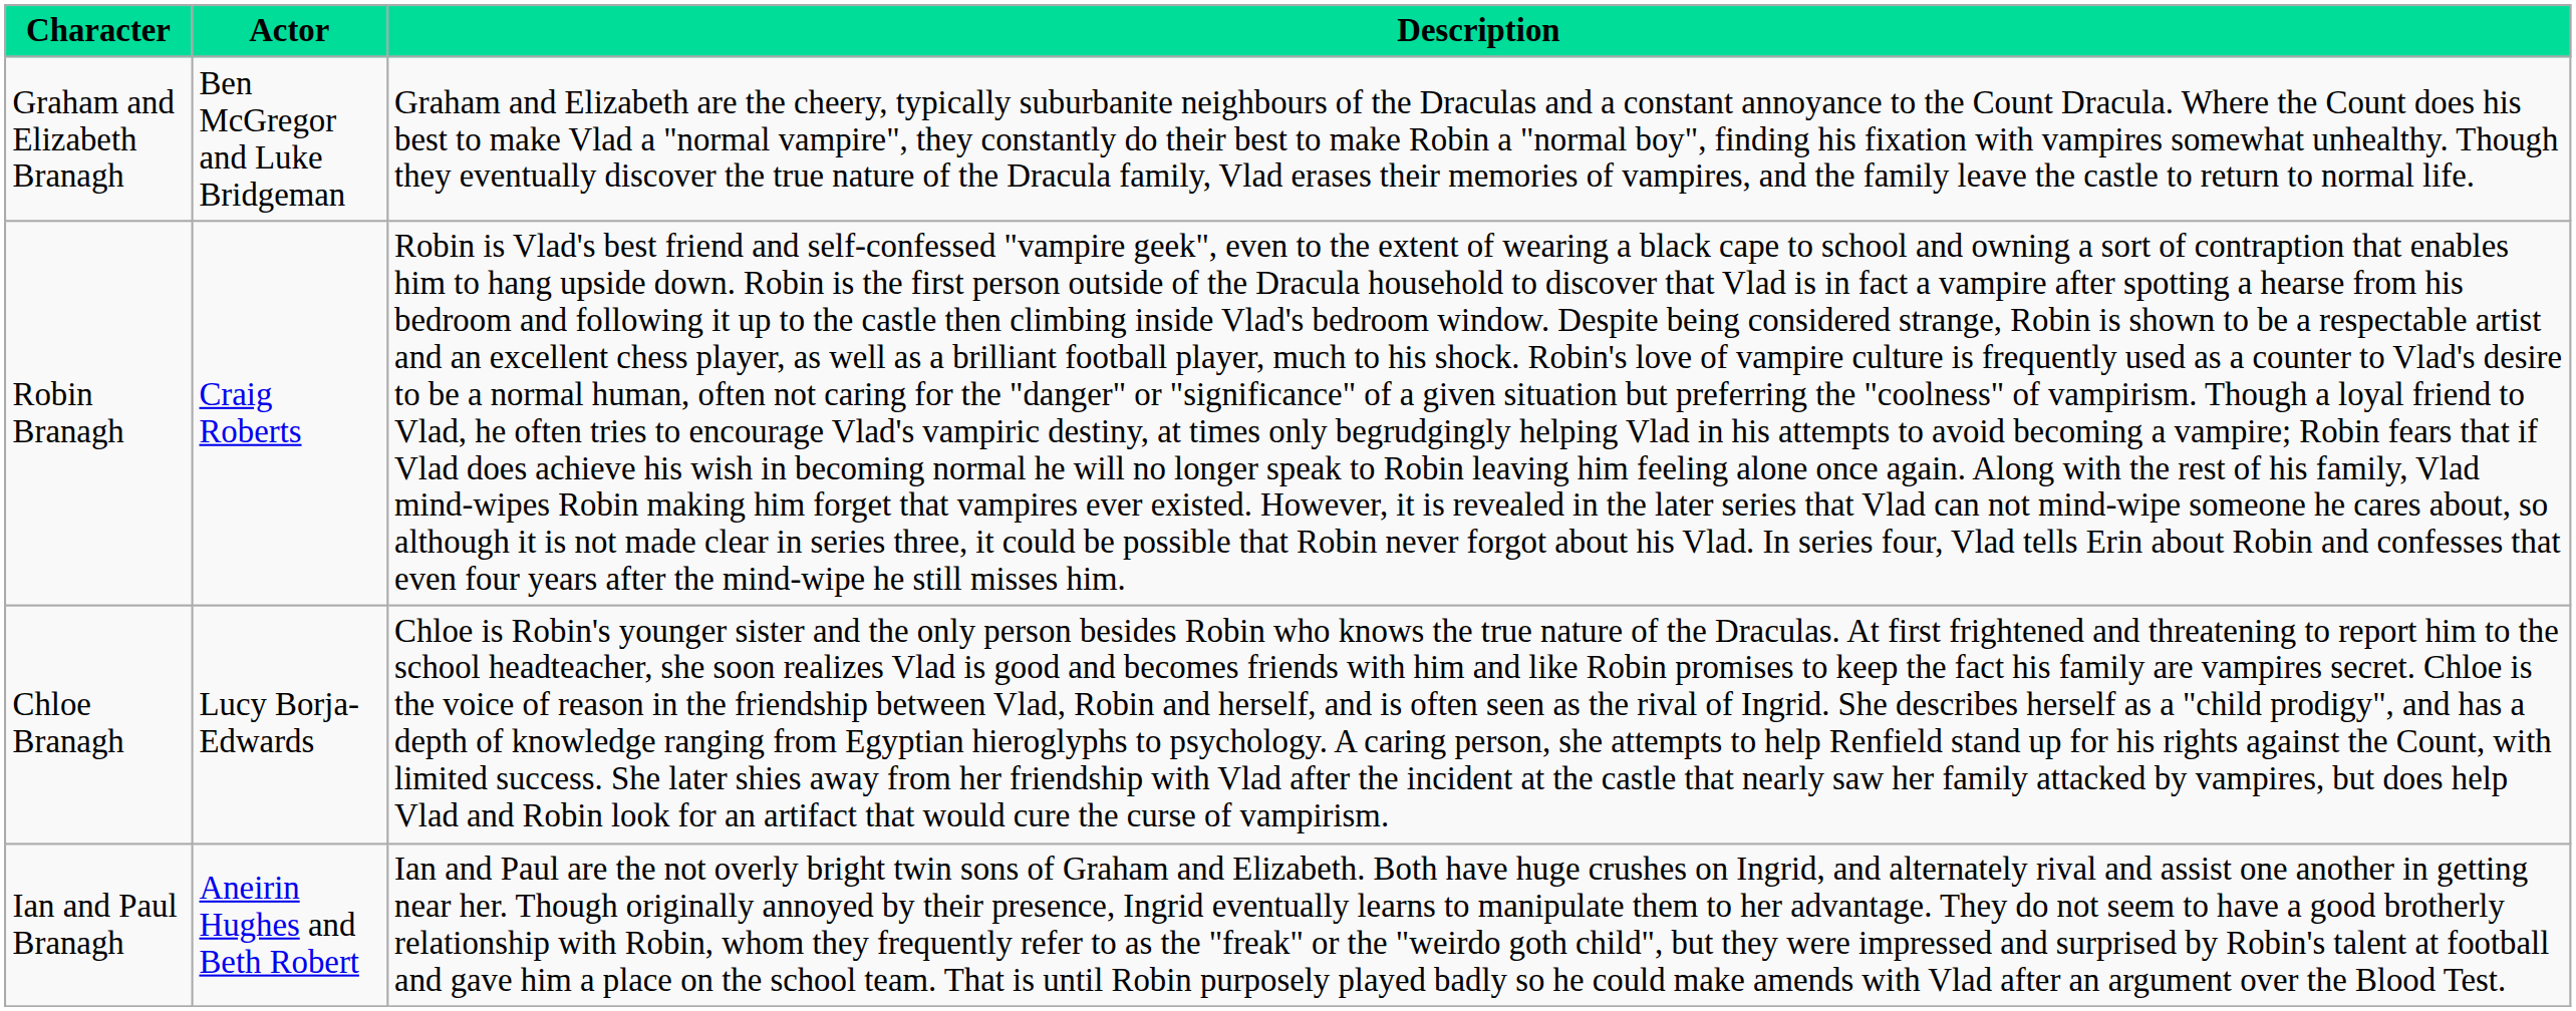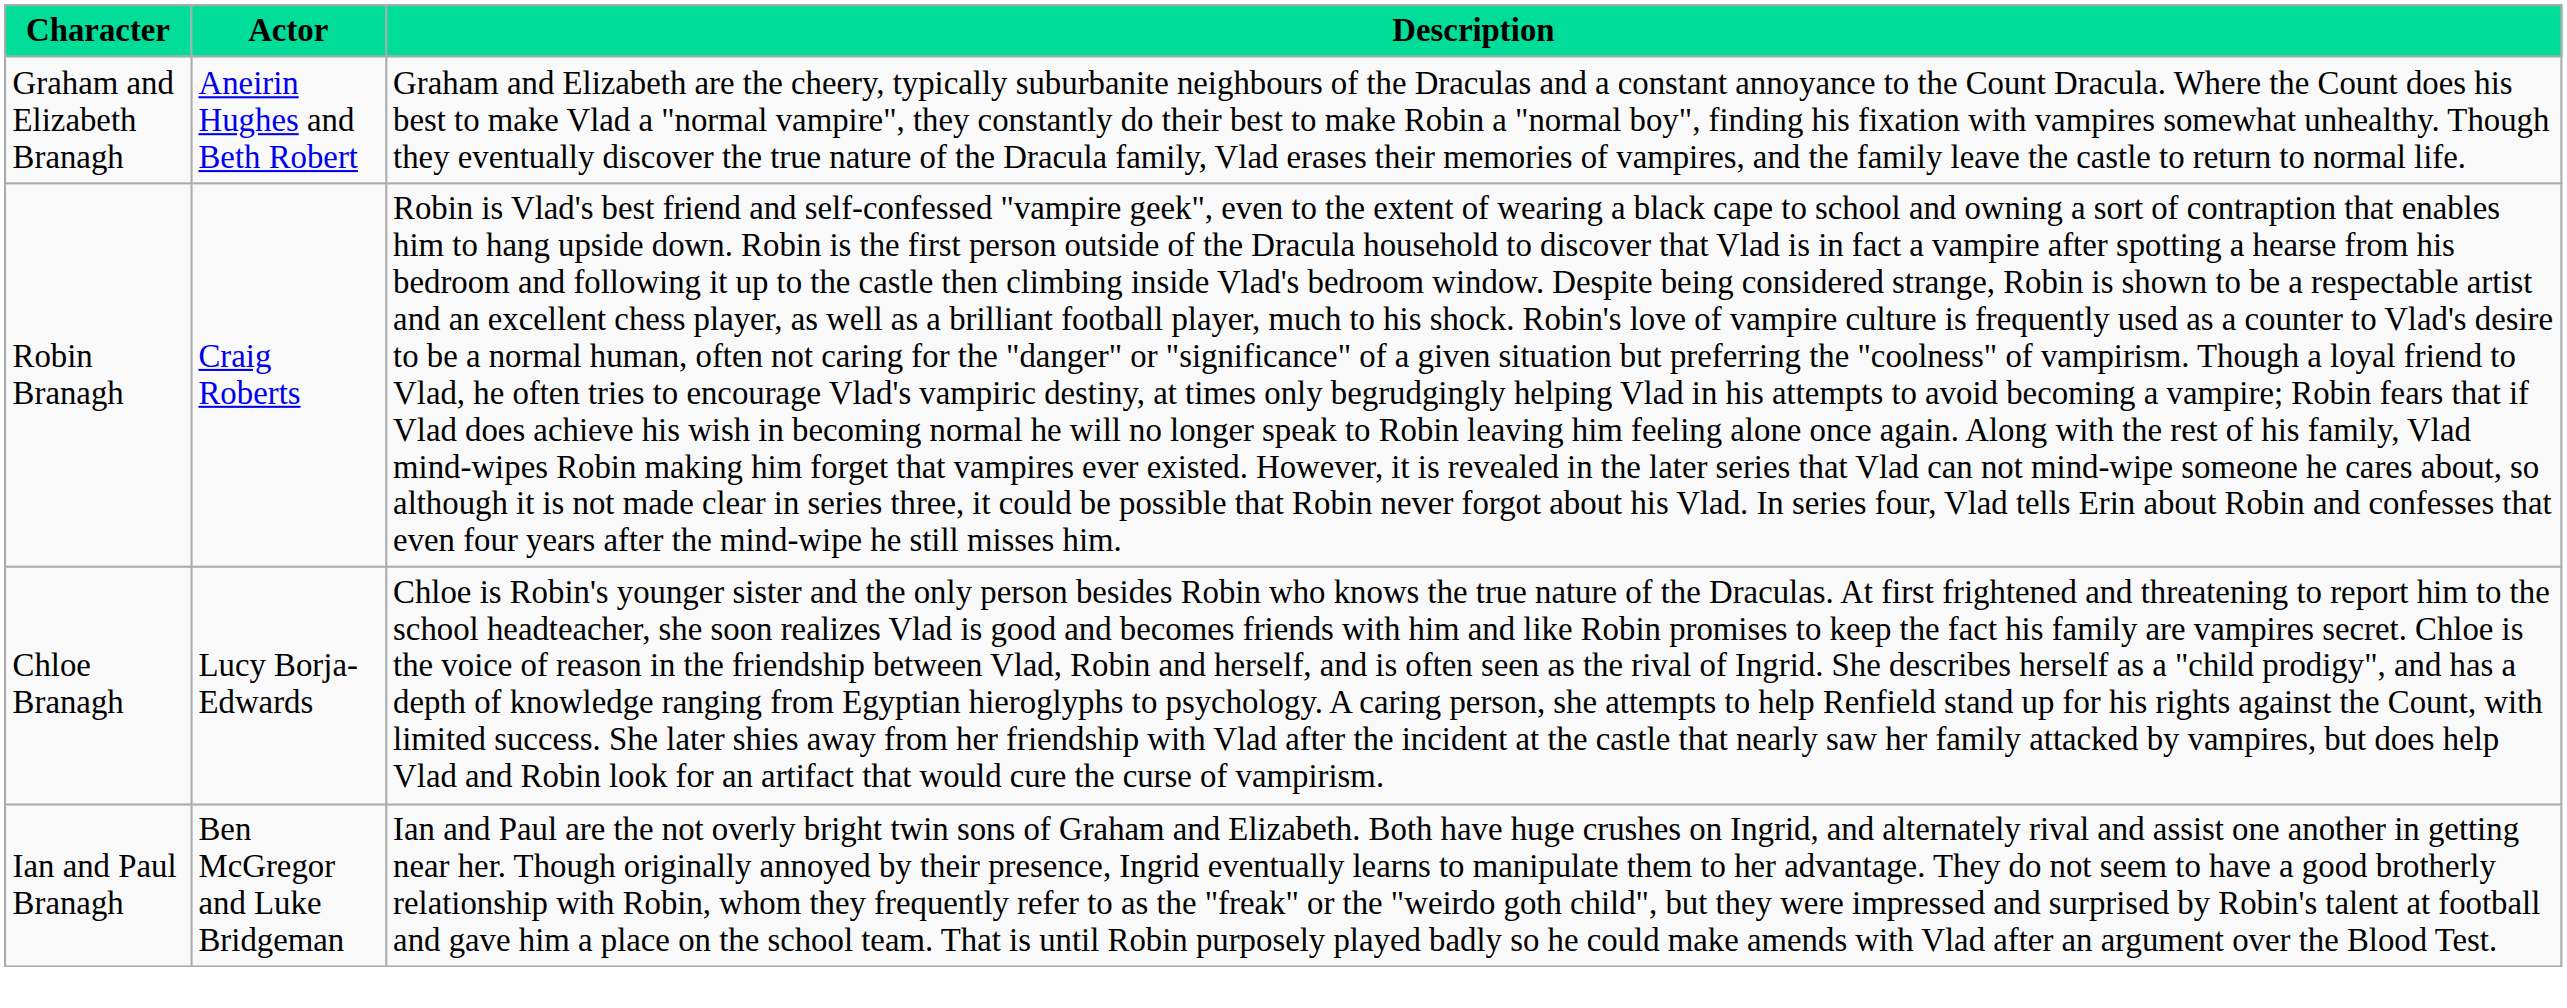Graham and Elizabeth Branagh | Actor: Ben McGregor and Luke Bridgeman -> Aneirin Hughes and Beth Robert
Ian and Paul Branagh | Actor: Aneirin Hughes and Beth Robert -> Ben McGregor and Luke Bridgeman
